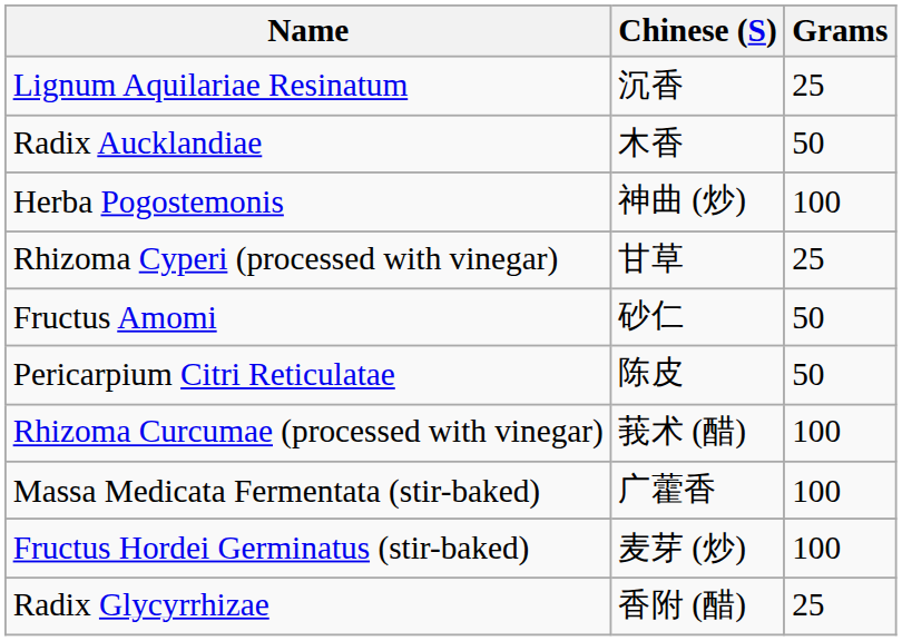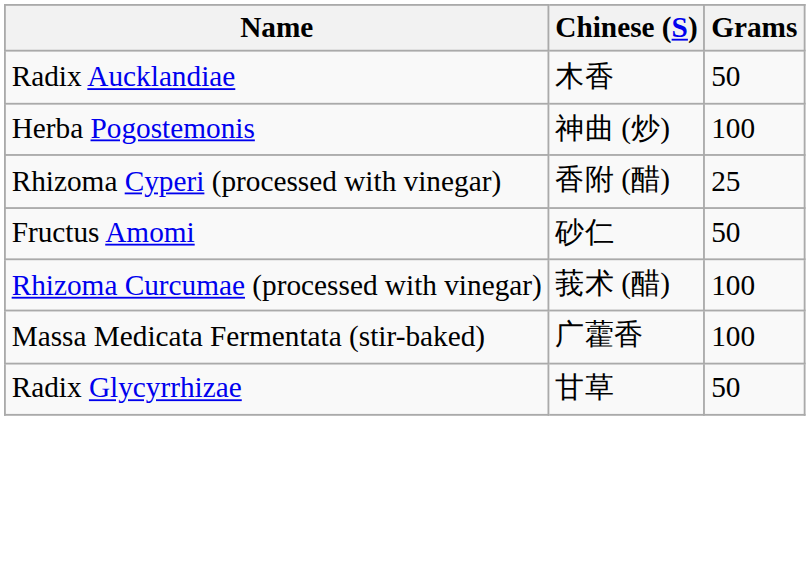- row: Lignum Aquilariae Resinatum | 沉香 | 25
Rhizoma Cyperi (processed with vinegar) | Chinese (S): 甘草 -> 香附 (醋)
- row: Pericarpium Citri Reticulatae | 陈皮 | 50
- row: Fructus Hordei Germinatus (stir-baked) | 麦芽 (炒) | 100
Radix Glycyrrhizae | Chinese (S): 香附 (醋) -> 甘草
Radix Glycyrrhizae | Grams: 25 -> 50
